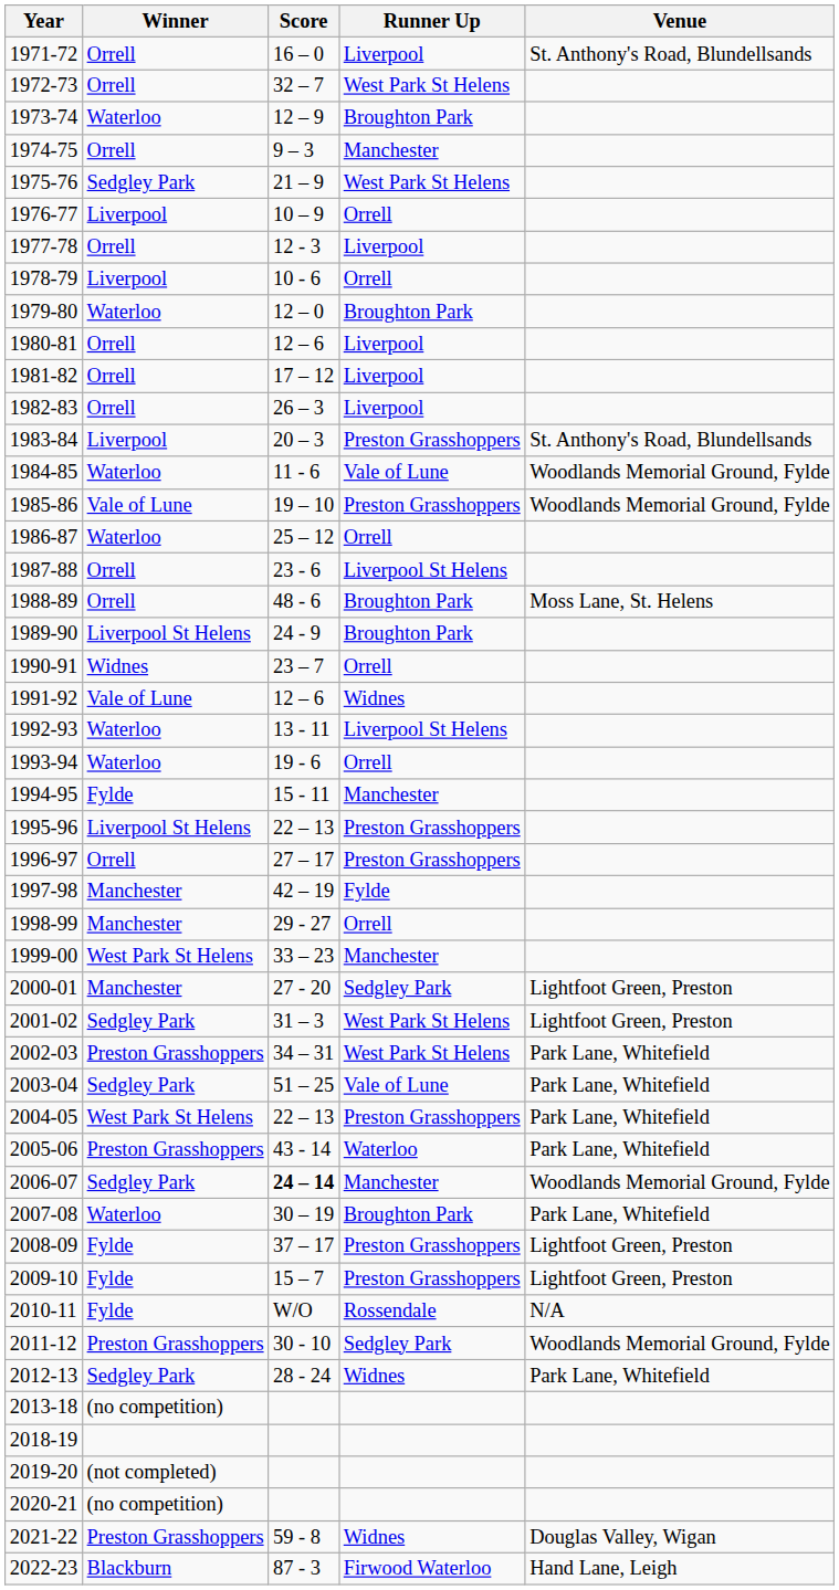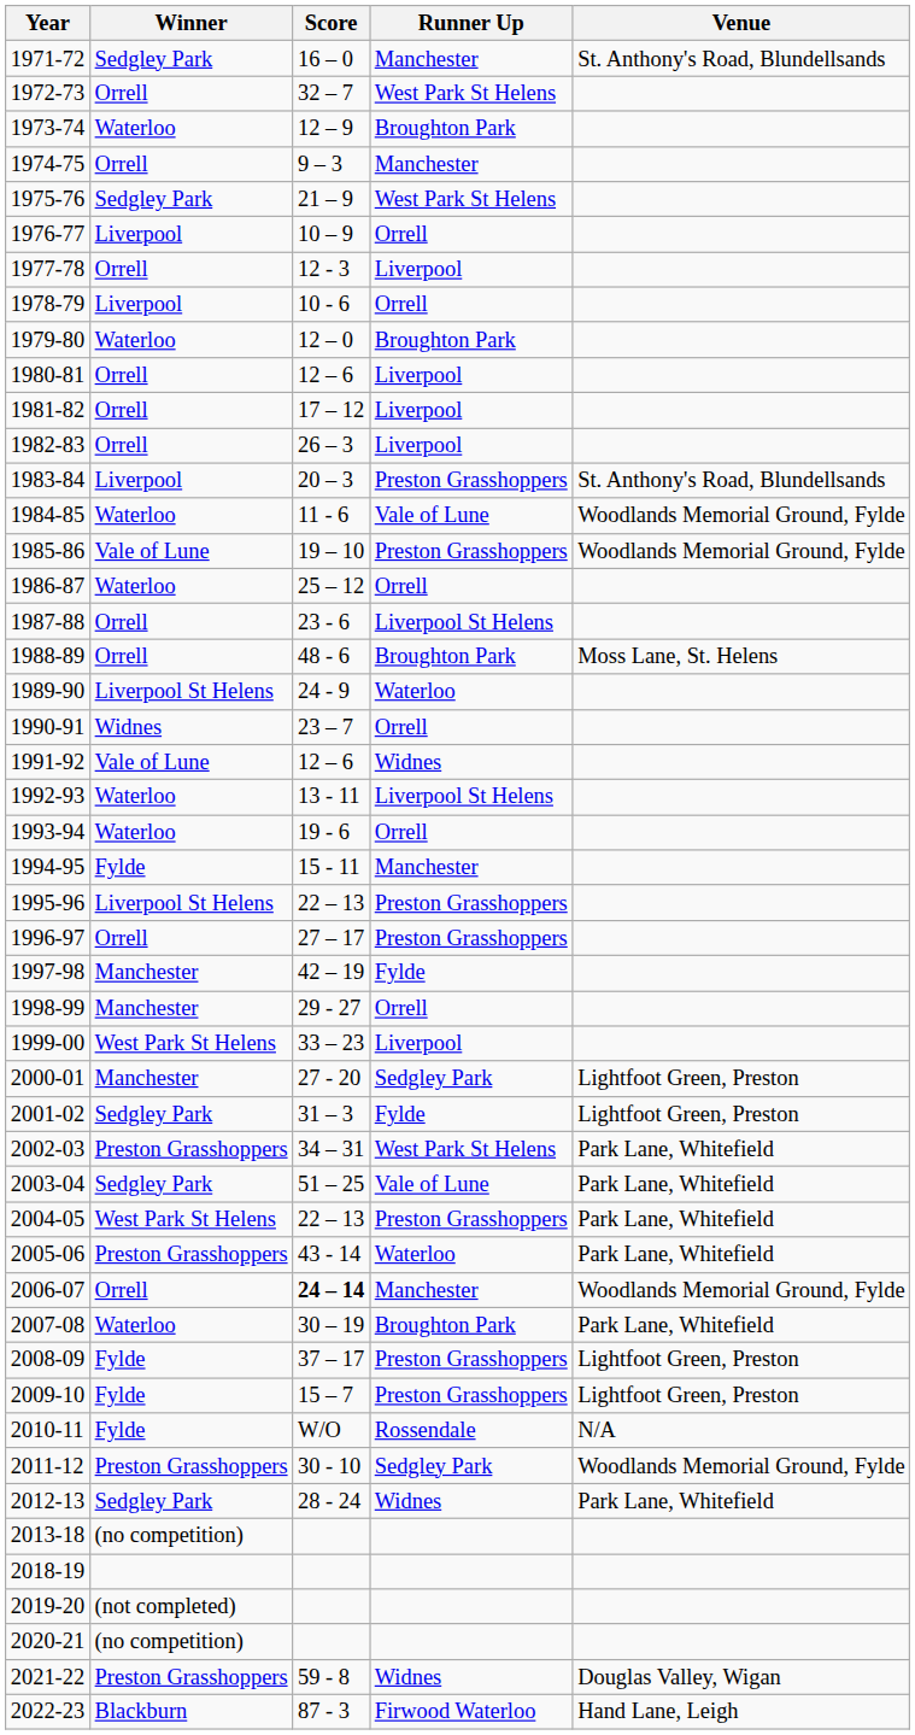1971-72 | Winner: Orrell -> Sedgley Park
1971-72 | Runner Up: Liverpool -> Manchester
1989-90 | Runner Up: Broughton Park -> Waterloo
1999-00 | Runner Up: Manchester -> Liverpool
2001-02 | Runner Up: West Park St Helens -> Fylde
2006-07 | Winner: Sedgley Park -> Orrell
